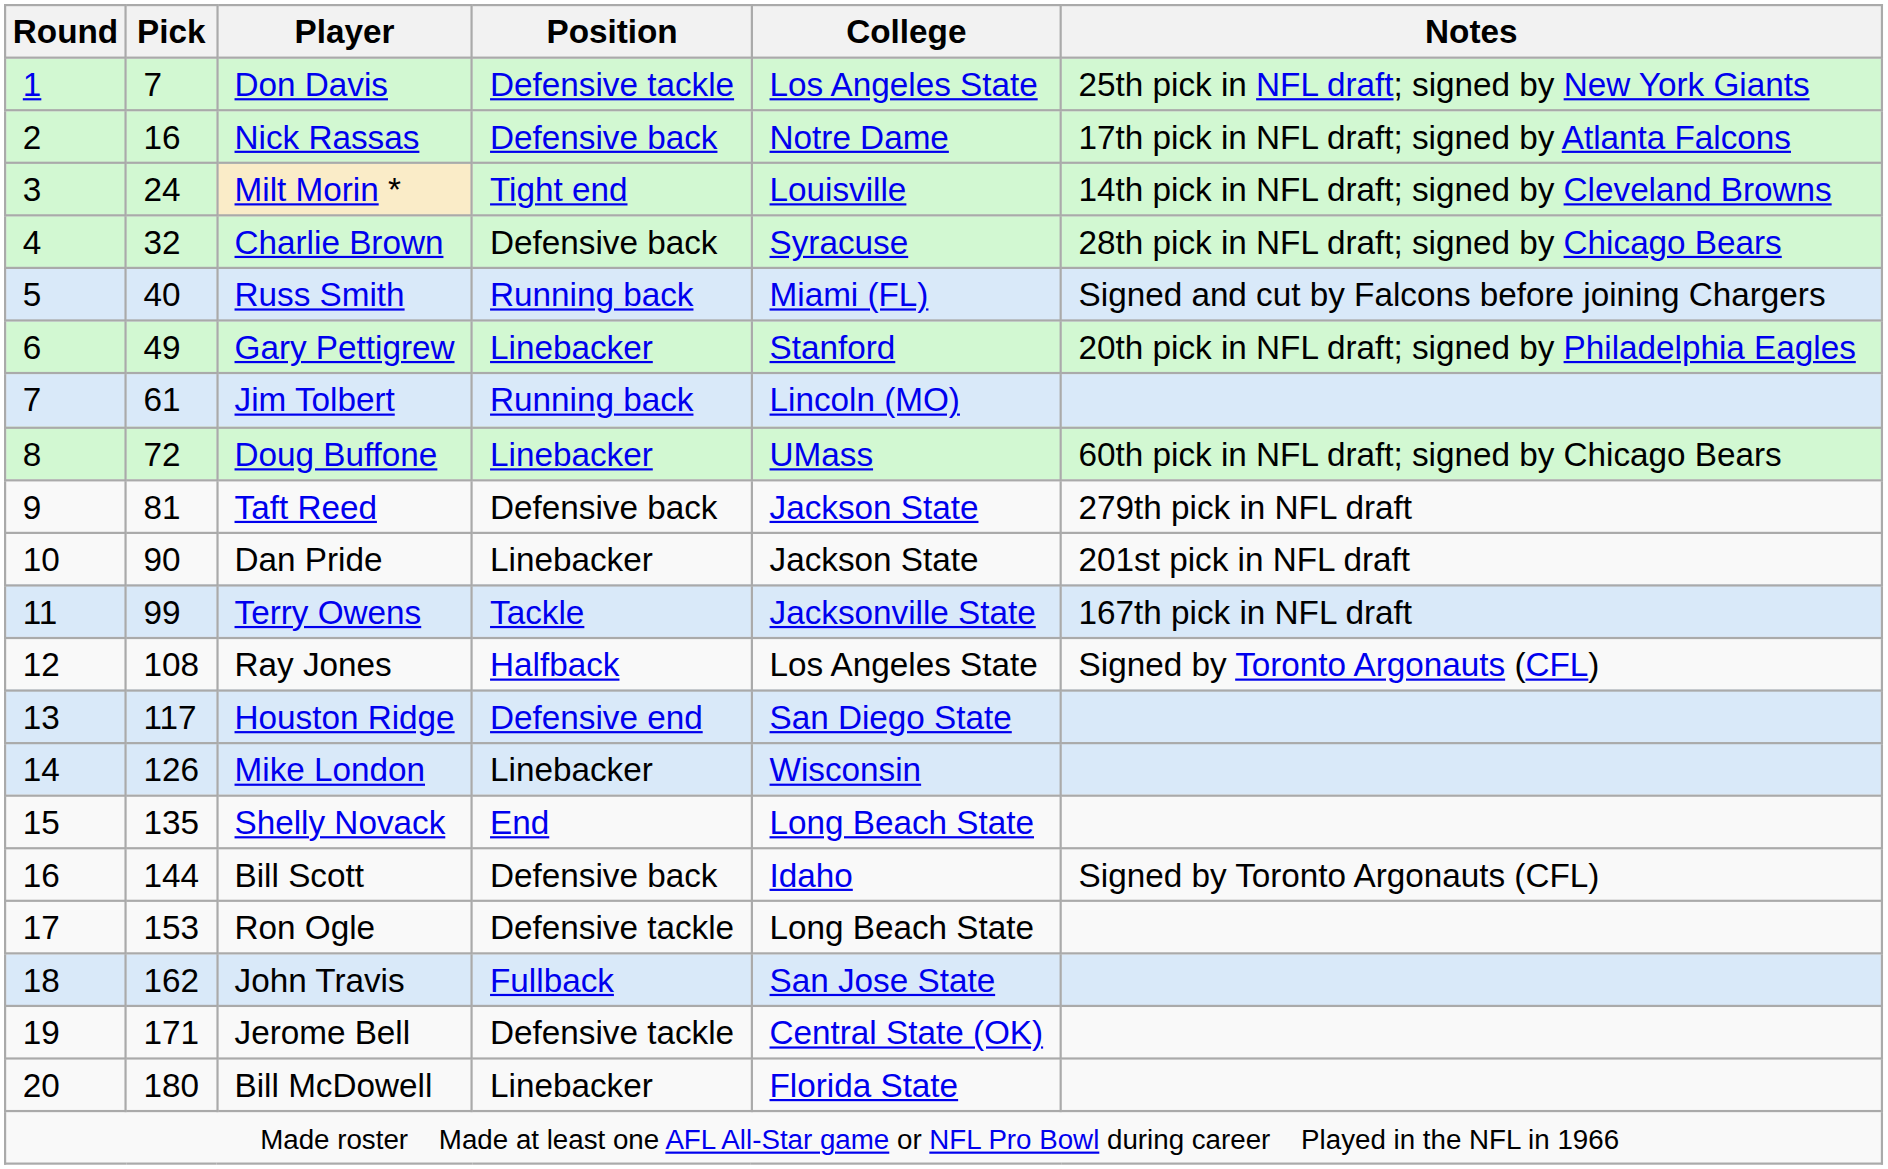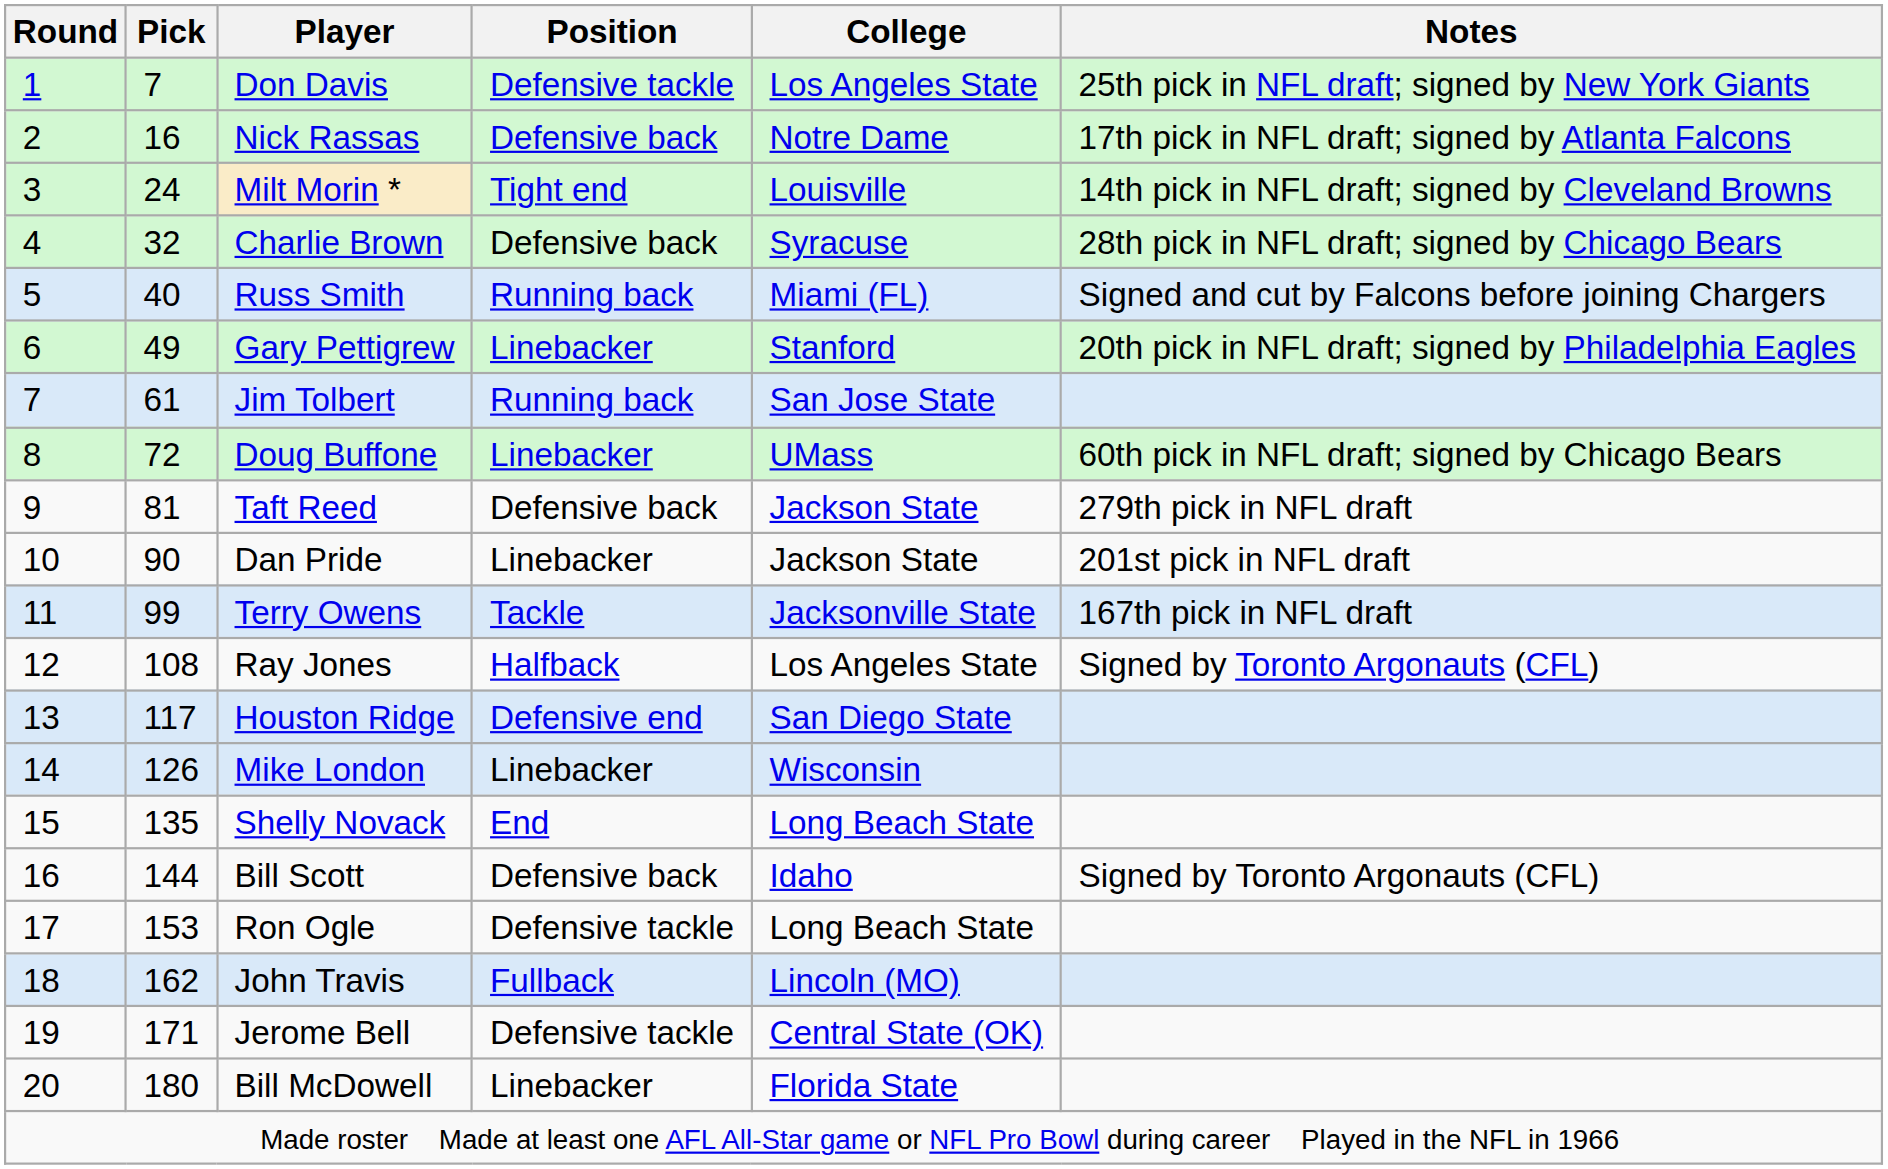Jim Tolbert | College: Lincoln (MO) -> San Jose State
John Travis | College: San Jose State -> Lincoln (MO)
